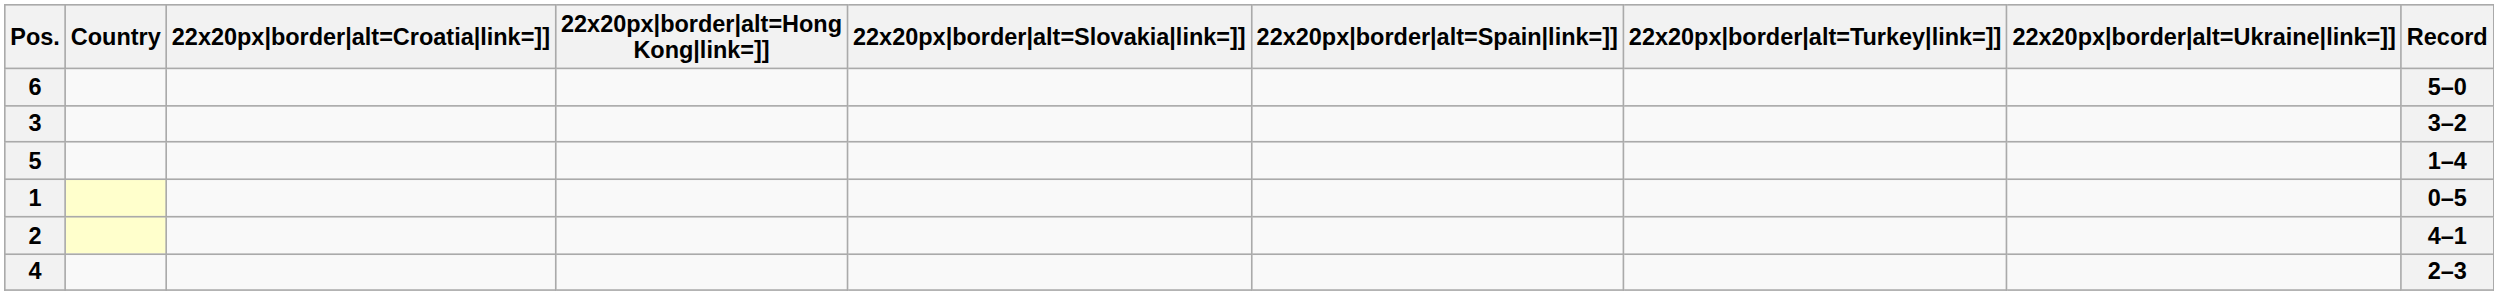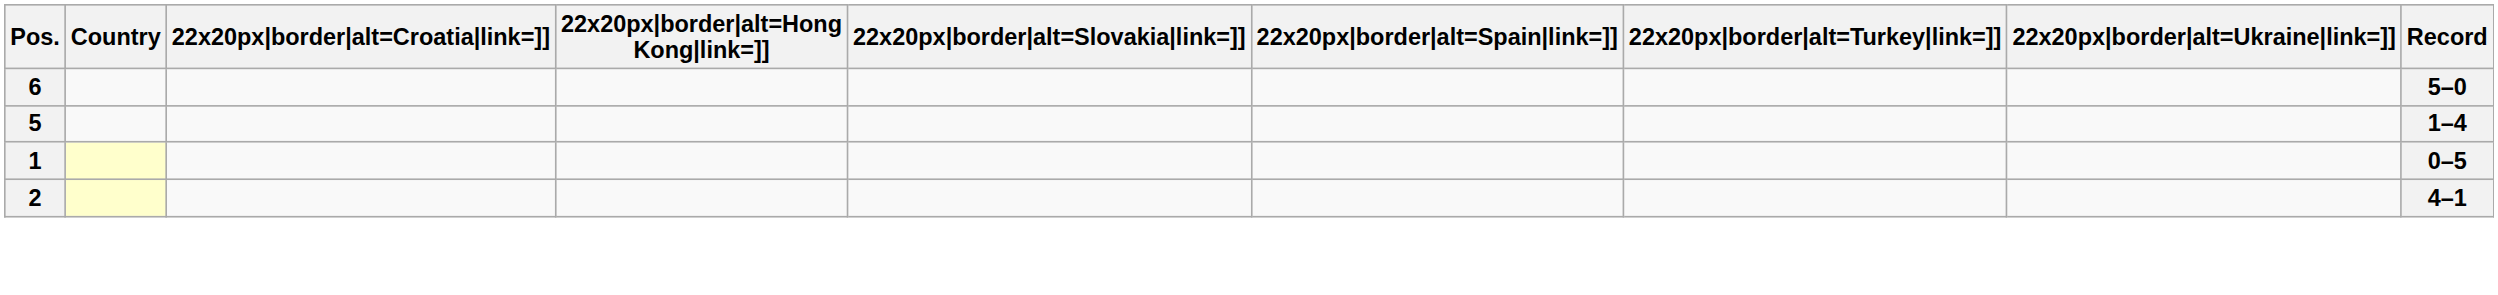- row: 3 | 3–2
- row: 4 | 2–3
